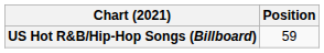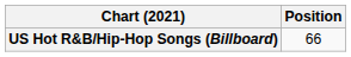US Hot R&B/Hip-Hop Songs (Billboard) | Position: 59 -> 66
